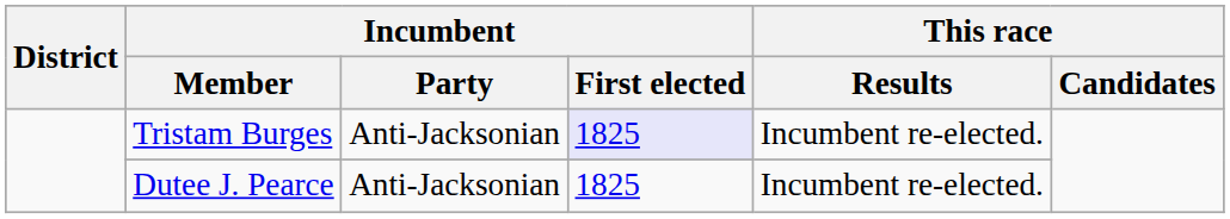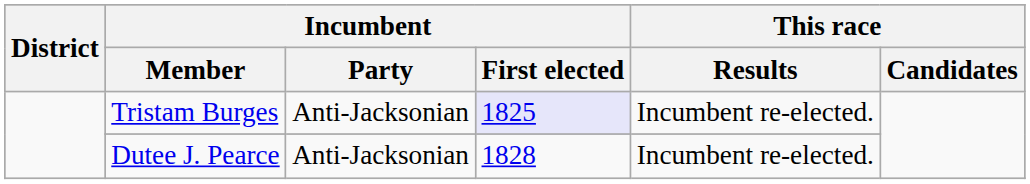Dutee J. Pearce | Incumbent / First elected: 1825 -> 1828
